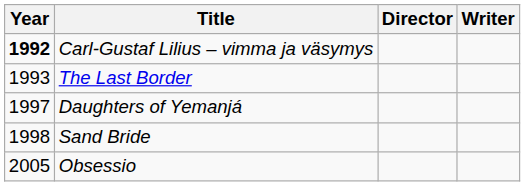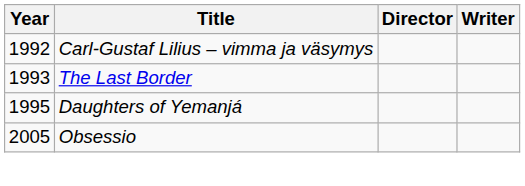Carl-Gustaf Lilius – vimma ja väsymys | Year: bold -> normal
Daughters of Yemanjá | Year: 1997 -> 1995
- row: 1998 | Sand Bride
